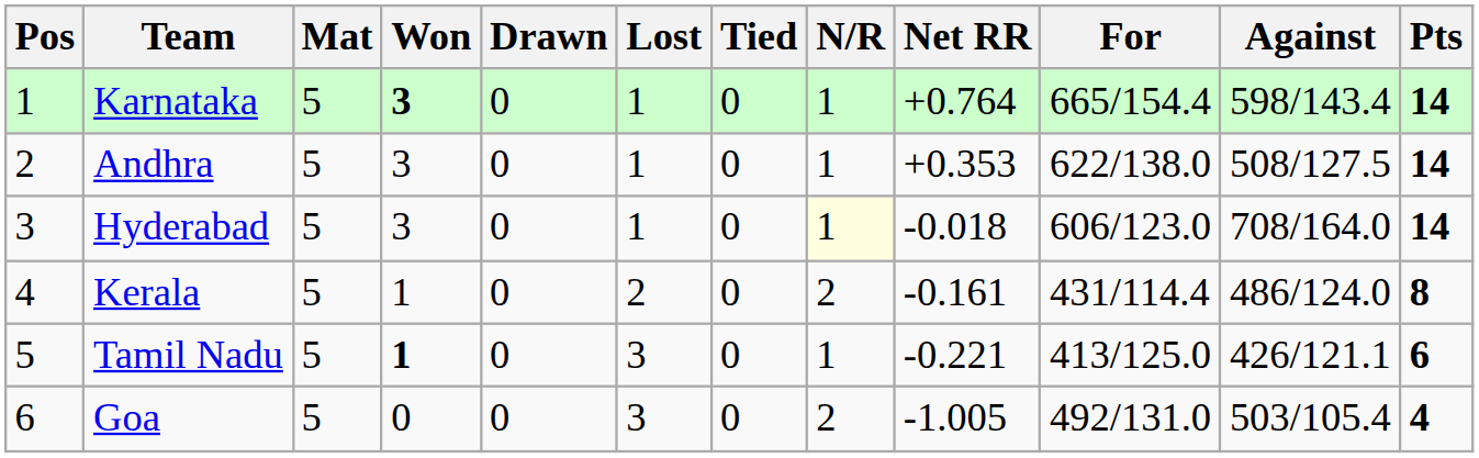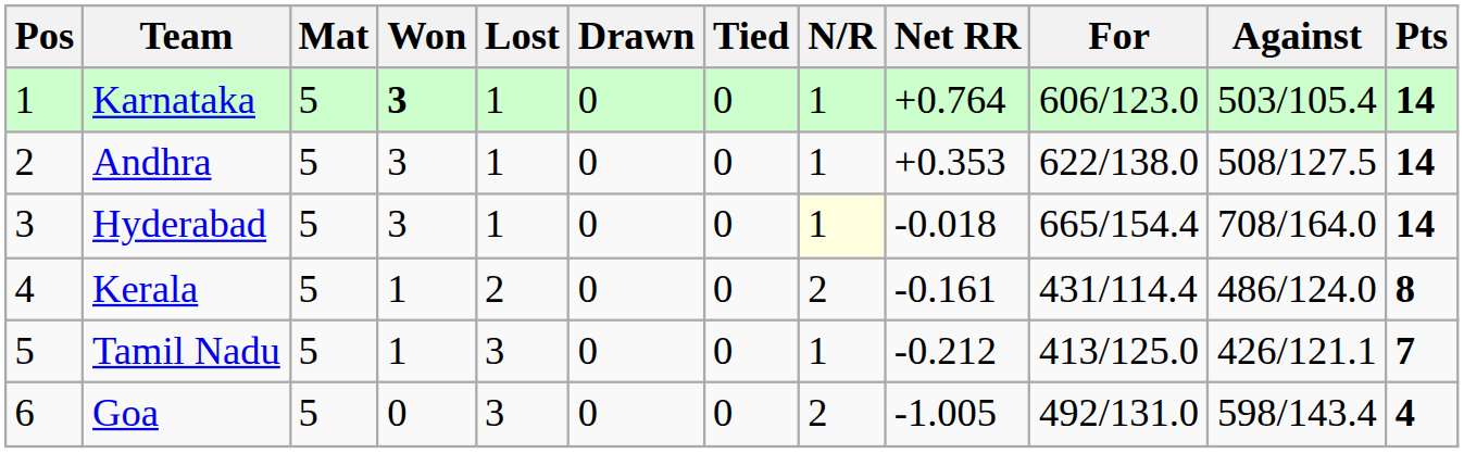columns swapped: Lost <-> Drawn
Karnataka | For: 665/154.4 -> 606/123.0
Karnataka | Against: 598/143.4 -> 503/105.4
Hyderabad | For: 606/123.0 -> 665/154.4
Tamil Nadu | Won: bold -> normal
Tamil Nadu | Net RR: -0.221 -> -0.212
Tamil Nadu | Pts: 6 -> 7
Goa | Against: 503/105.4 -> 598/143.4
